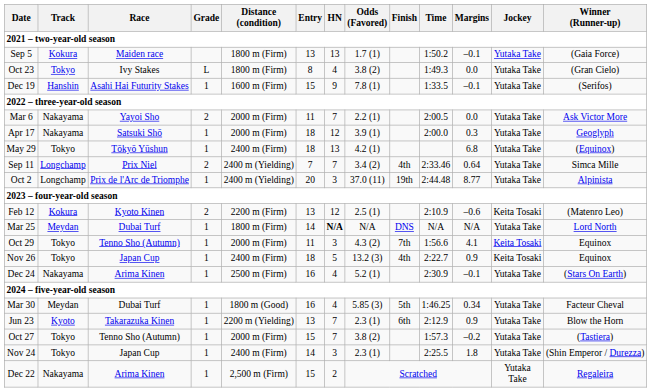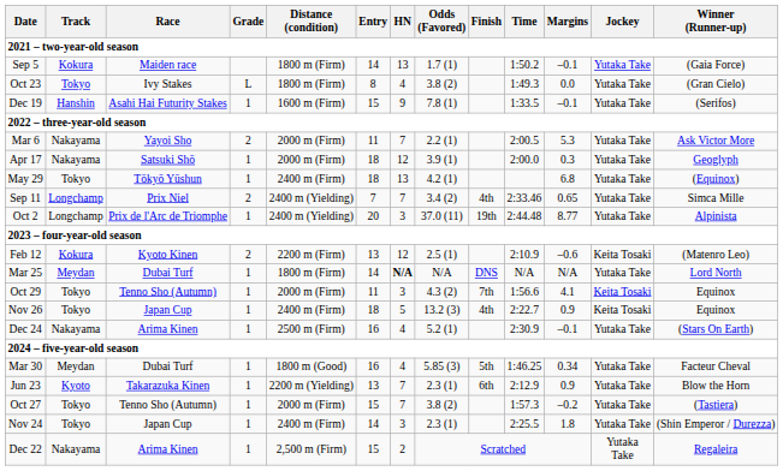Sep 5 | Entry: 13 -> 14
Mar 6 | Margins: 0.0 -> 5.3
Sep 11 | Margins: 0.64 -> 0.65
